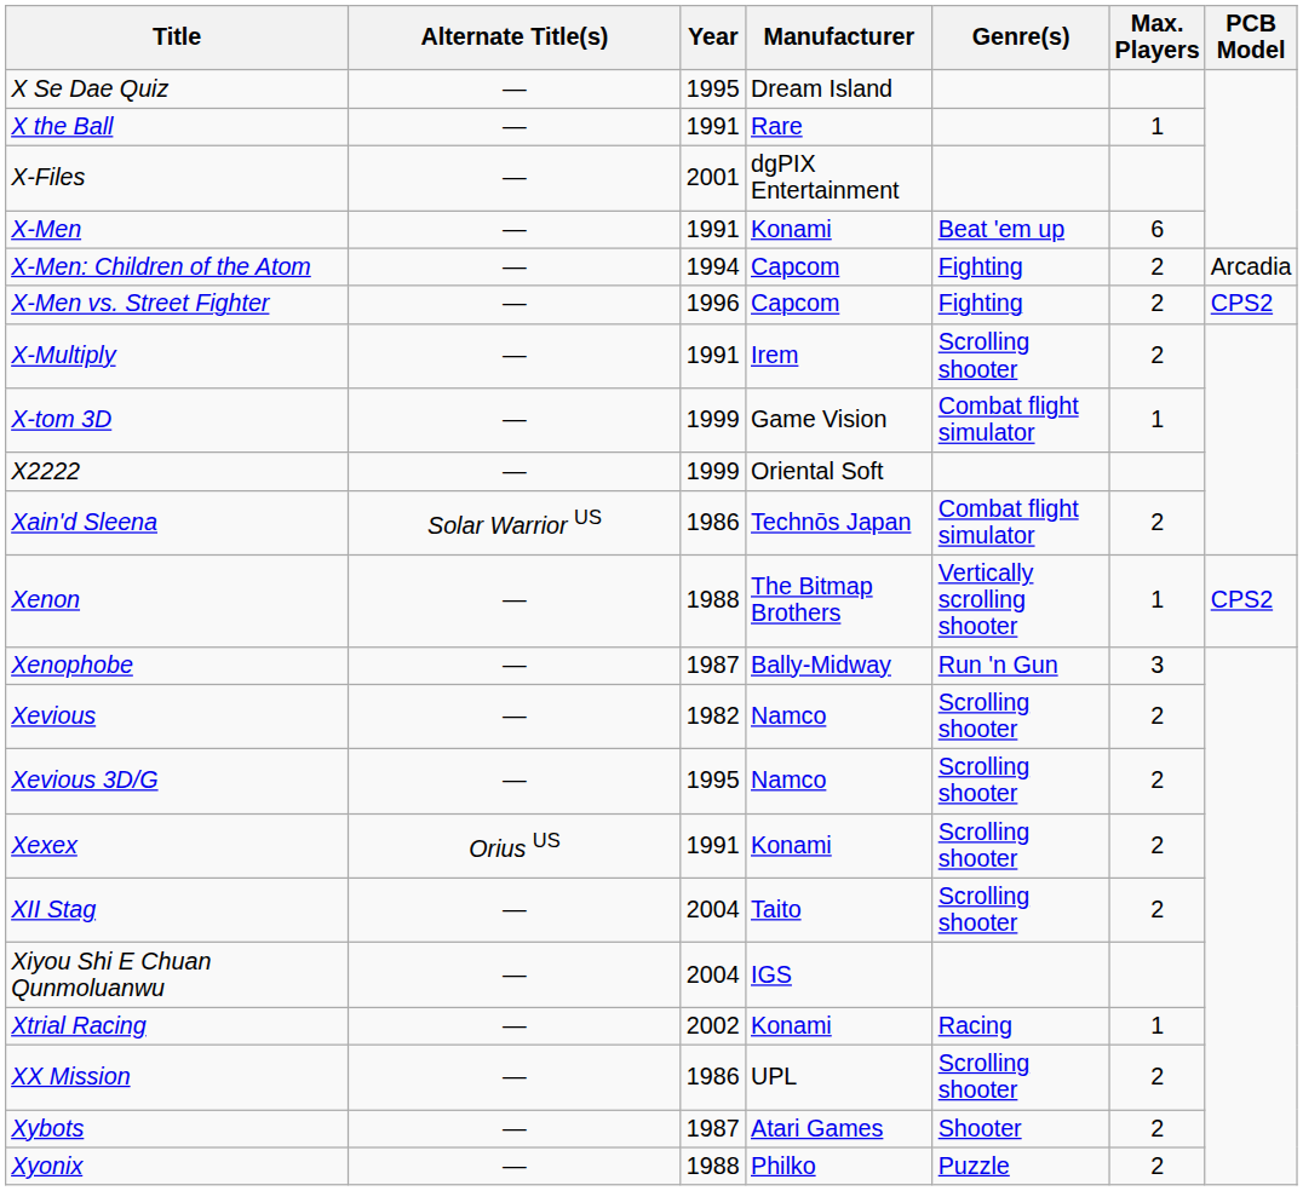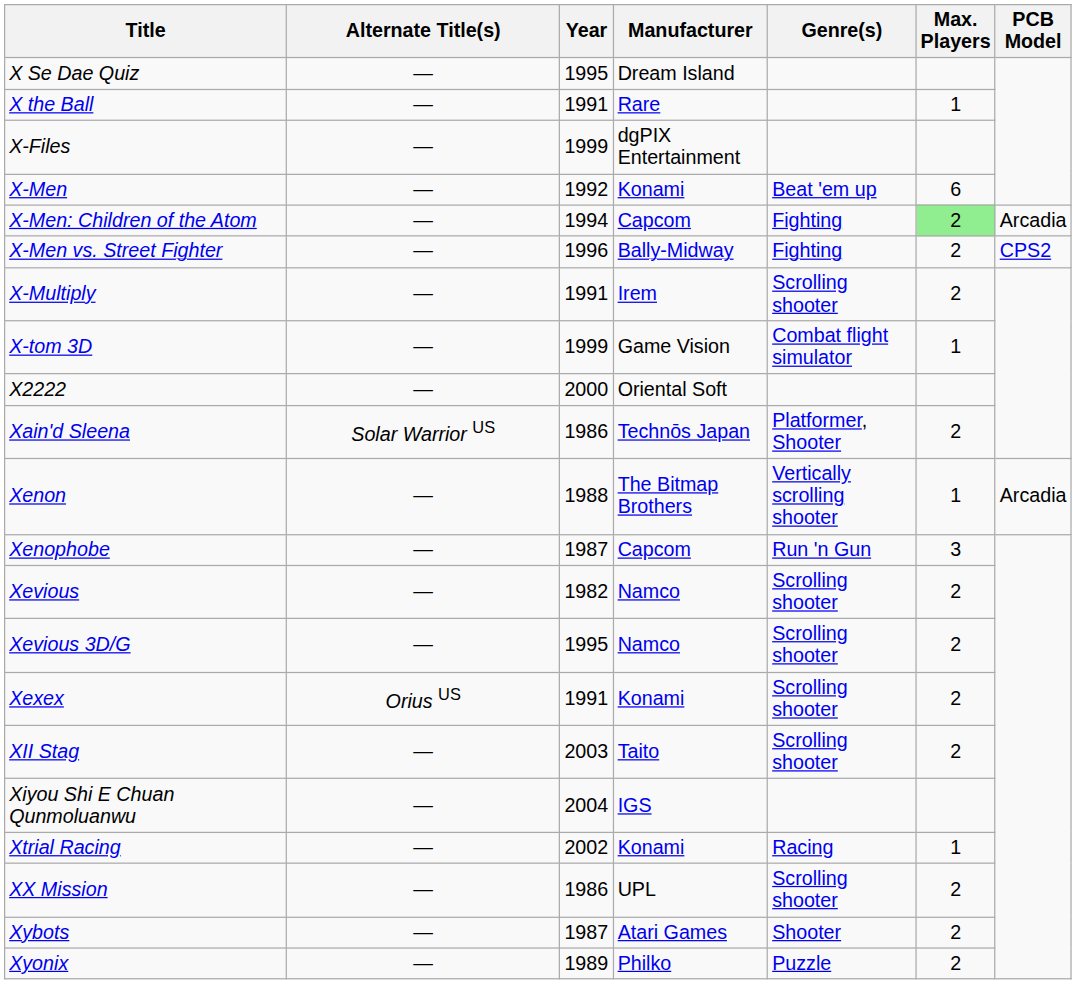X-Files | Year: 2001 -> 1999
X-Men | Year: 1991 -> 1992
X-Men: Children of the Atom | Max. Players: no background -> lightgreen background
X-Men vs. Street Fighter | Manufacturer: Capcom -> Bally-Midway
X2222 | Year: 1999 -> 2000
Xain'd Sleena | Genre(s): Combat flight simulator -> Platformer, Shooter
Xenon | PCB Model: CPS2 -> Arcadia
Xenophobe | Manufacturer: Bally-Midway -> Capcom
XII Stag | Year: 2004 -> 2003
Xyonix | Year: 1988 -> 1989
